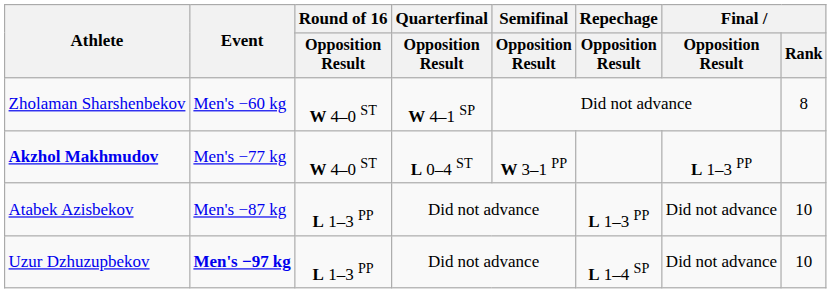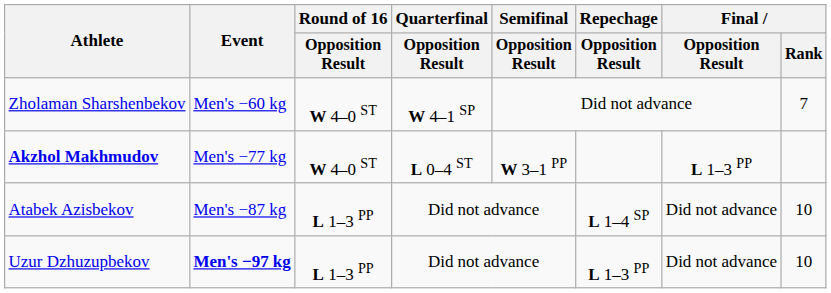Zholaman Sharshenbekov | Final / Rank: 8 -> 7
Atabek Azisbekov | Repechage / Opposition Result: L 1–3 PP -> L 1–4 SP
Uzur Dzhuzupbekov | Repechage / Opposition Result: L 1–4 SP -> L 1–3 PP
